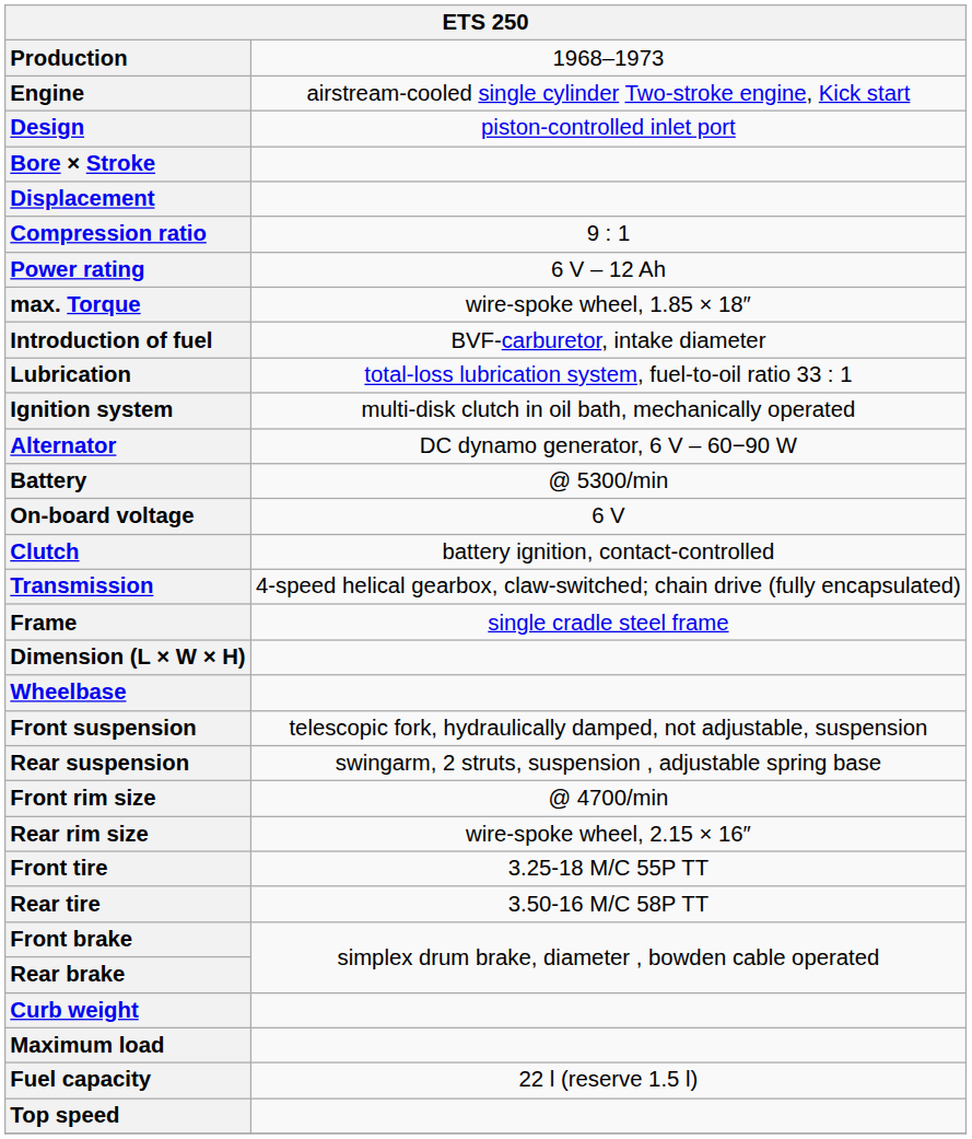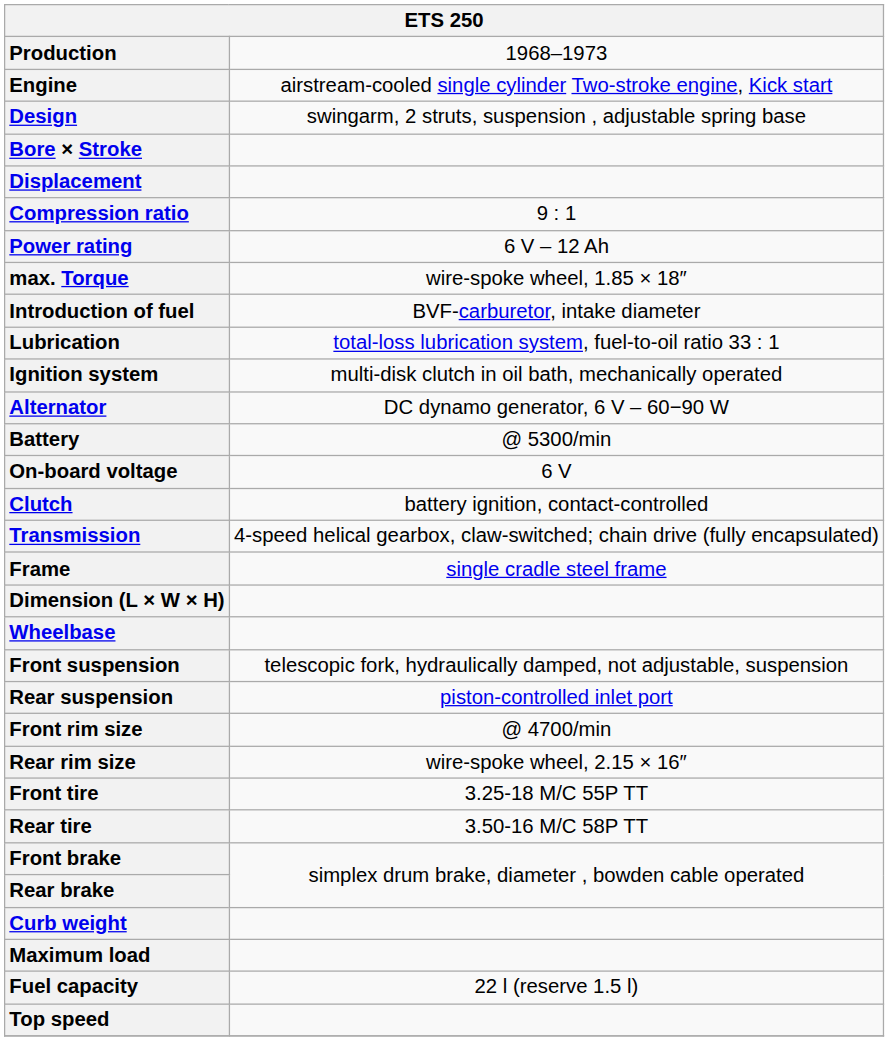Design | column 2: piston-controlled inlet port -> swingarm, 2 struts, suspension , adjustable spring base
Rear suspension | column 2: swingarm, 2 struts, suspension , adjustable spring base -> piston-controlled inlet port
